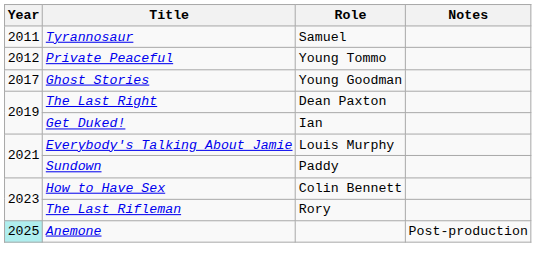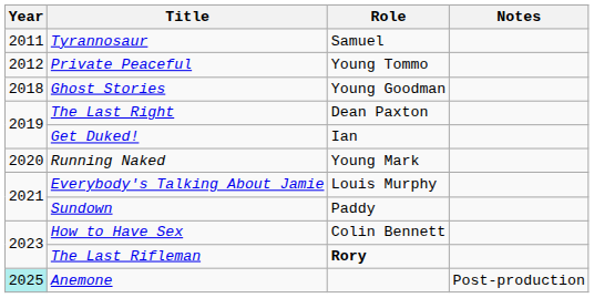Ghost Stories | Year: 2017 -> 2018
+ row: 2020 | Running Naked | Young Mark
The Last Rifleman | Role: normal -> bold
